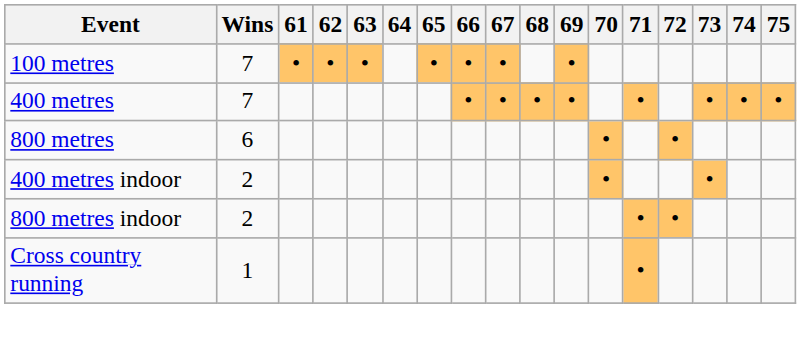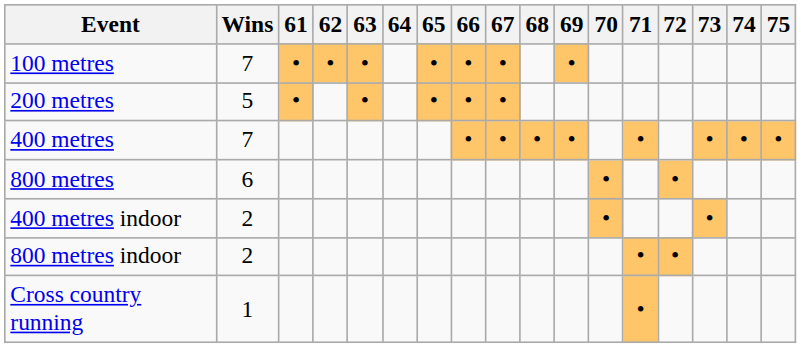+ row: 200 metres | 5 | • | • | • | • | •
